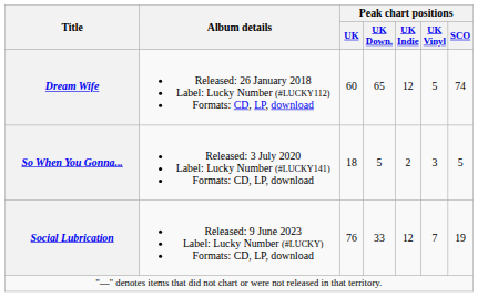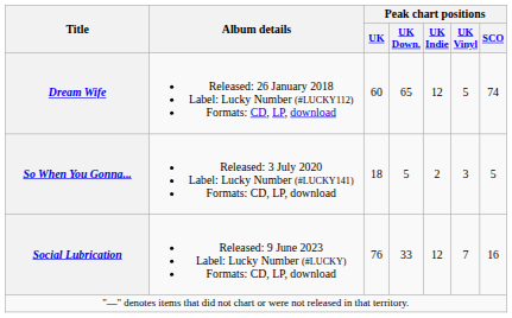Social Lubrication | Peak chart positions / SCO: 19 -> 16
